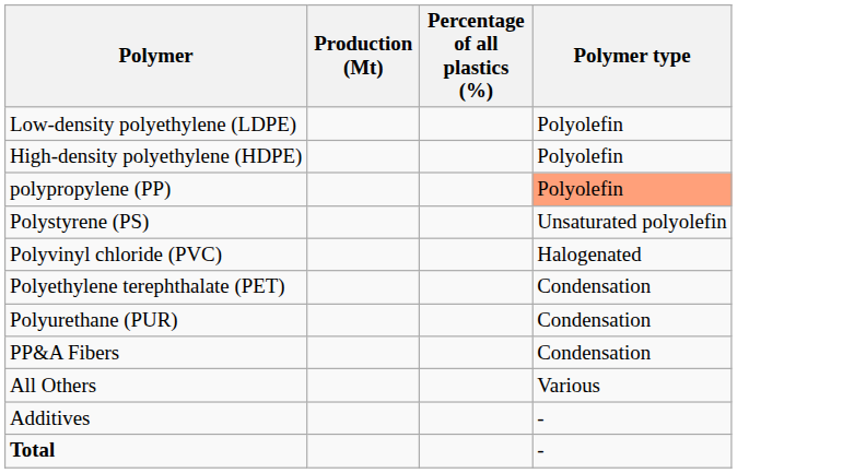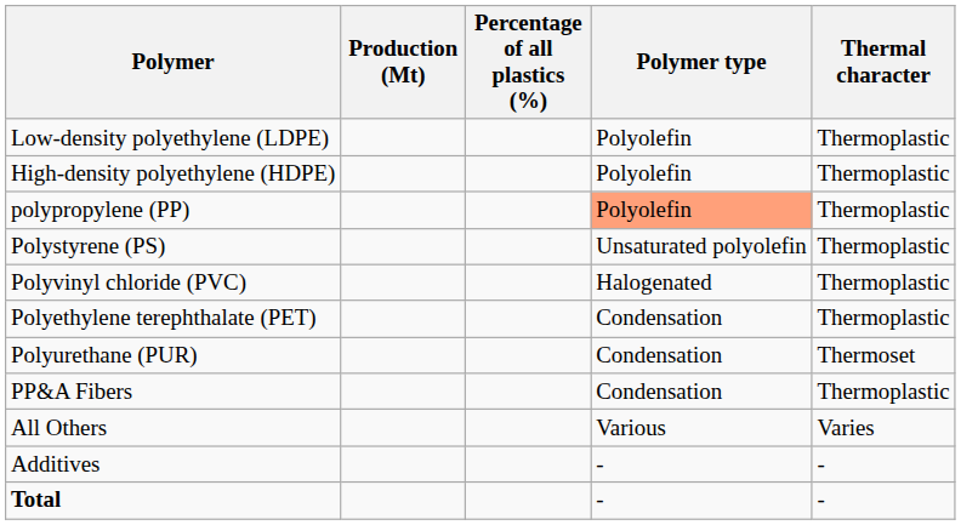+ column: Thermal character | Thermoplastic | Thermoplastic | Thermoplastic | Thermoplastic | Thermoplastic | Thermoplastic | Thermoset | Thermoplastic | Varies | - | -
